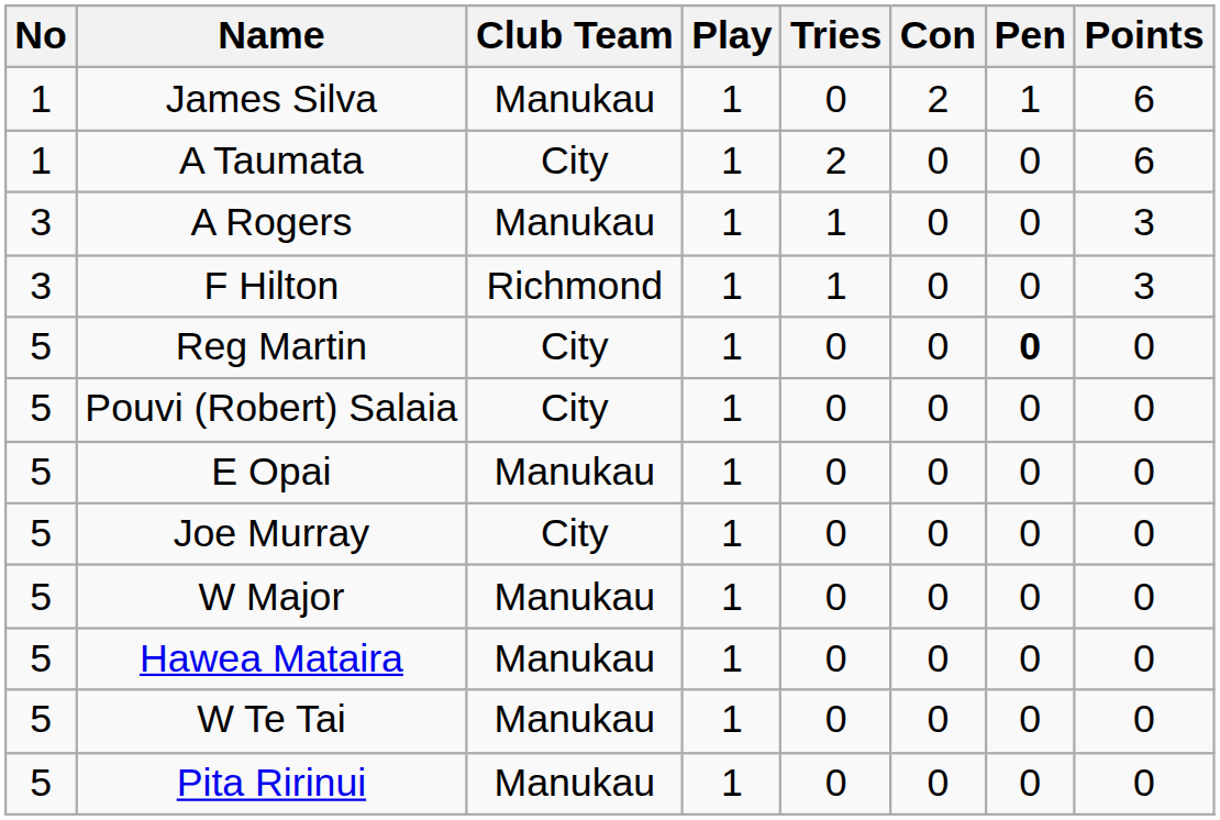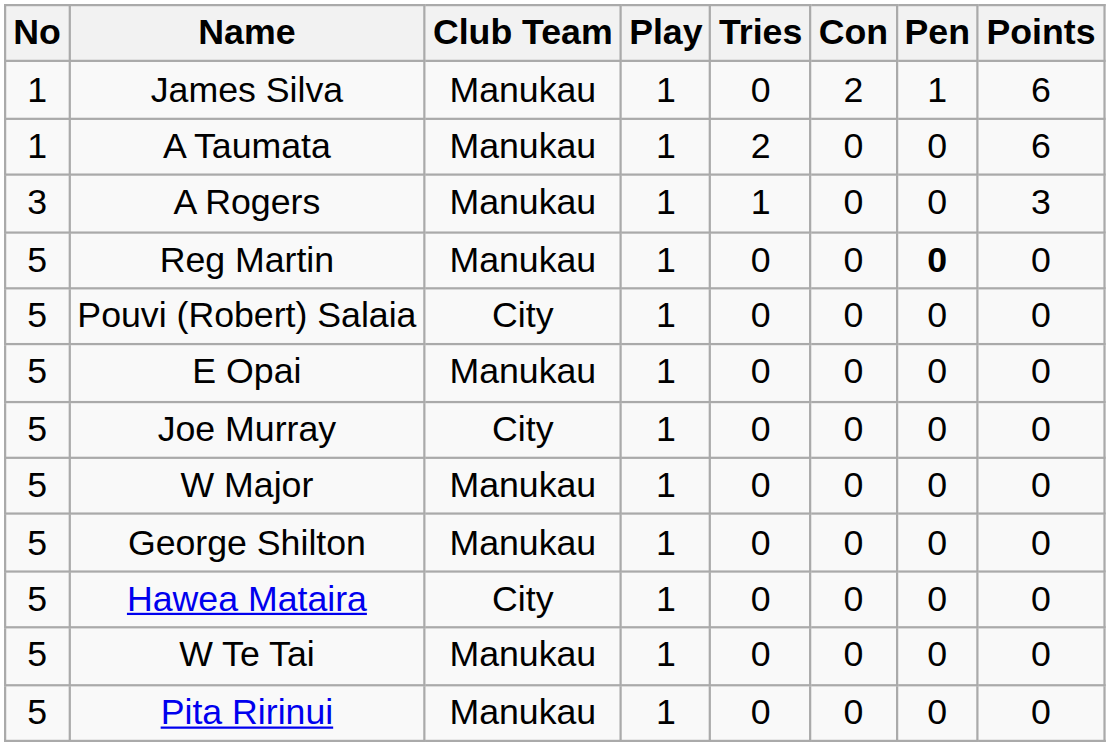A Taumata | Club Team: City -> Manukau
- row: 3 | F Hilton | Richmond | 1 | 1 | 0 | 0 | 3
Reg Martin | Club Team: City -> Manukau
+ row: 5 | George Shilton | Manukau | 1 | 0 | 0 | 0 | 0
Hawea Mataira | Club Team: Manukau -> City
